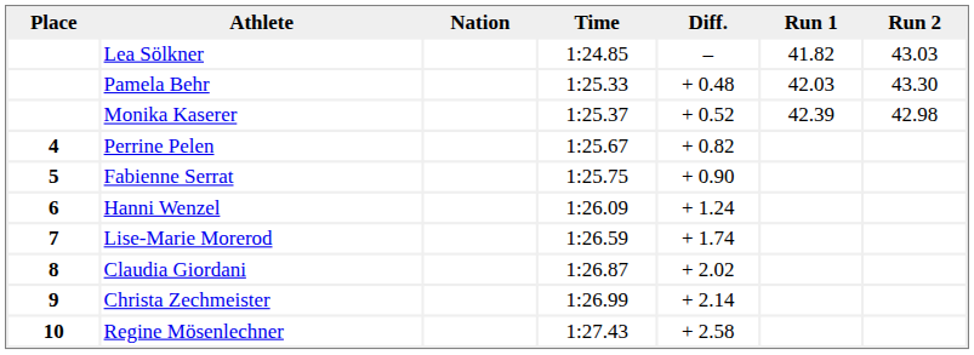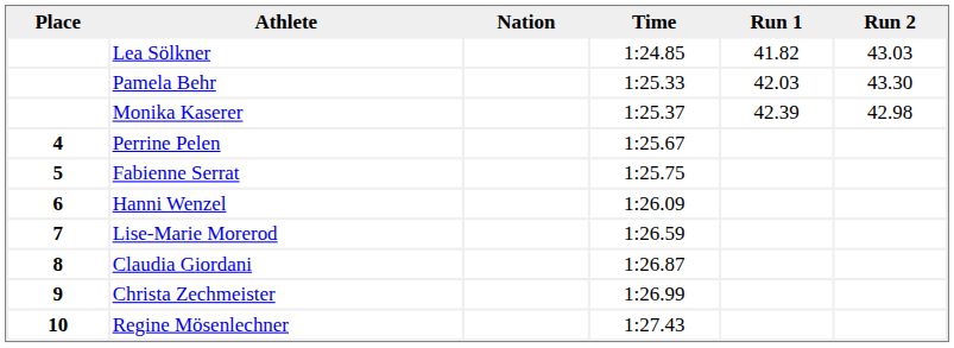- column: Diff. | – | + 0.48 | + 0.52 | + 0.82 | + 0.90 | + 1.24 | + 1.74 | + 2.02 | + 2.14 | + 2.58
